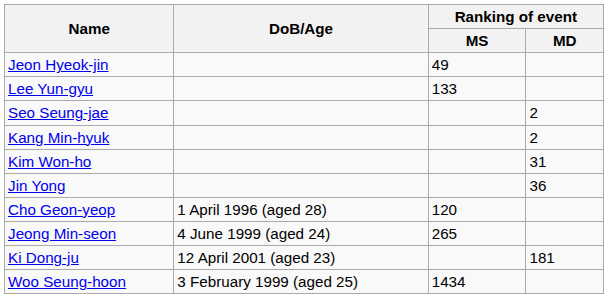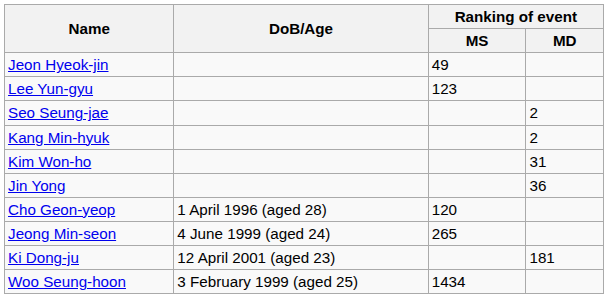Lee Yun-gyu | Ranking of event / MS: 133 -> 123
